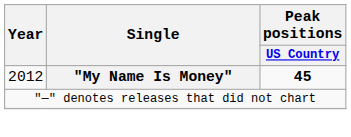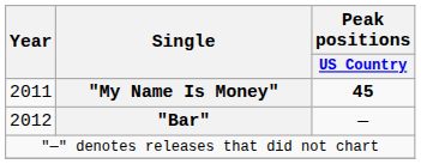"My Name Is Money" | Year: 2012 -> 2011
+ row: 2012 | "Bar" | —
